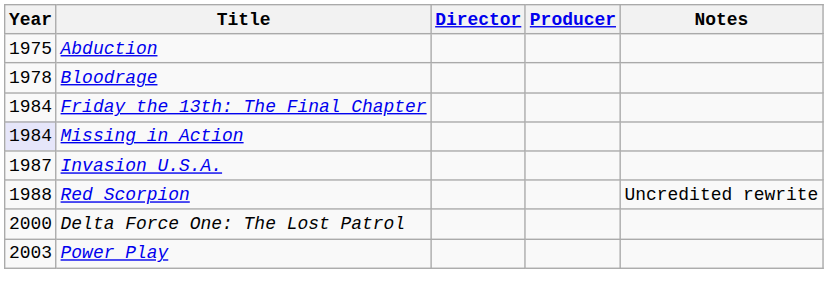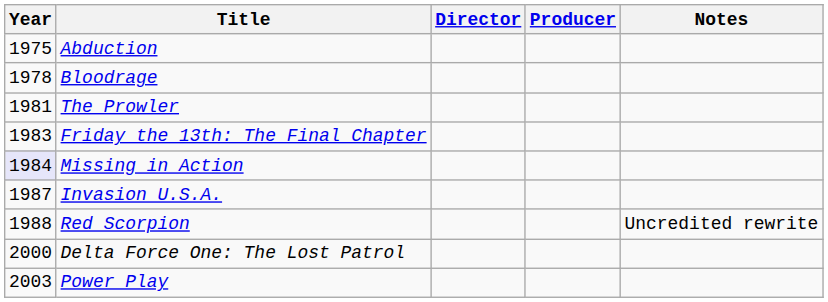+ row: 1981 | The Prowler
Friday the 13th: The Final Chapter | Year: 1984 -> 1983
